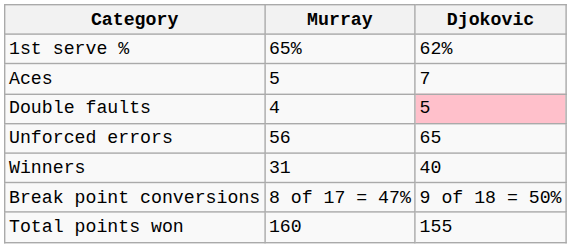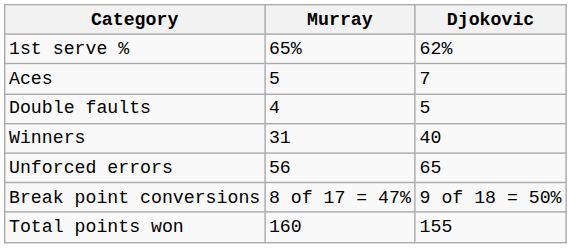Double faults | Djokovic: pink background -> no background
rows swapped: Unforced errors <-> Winners
